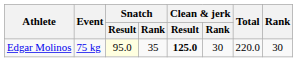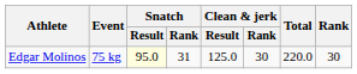Edgar Molinos | Snatch / Rank: 35 -> 31
Edgar Molinos | Clean & jerk / Result: bold -> normal
